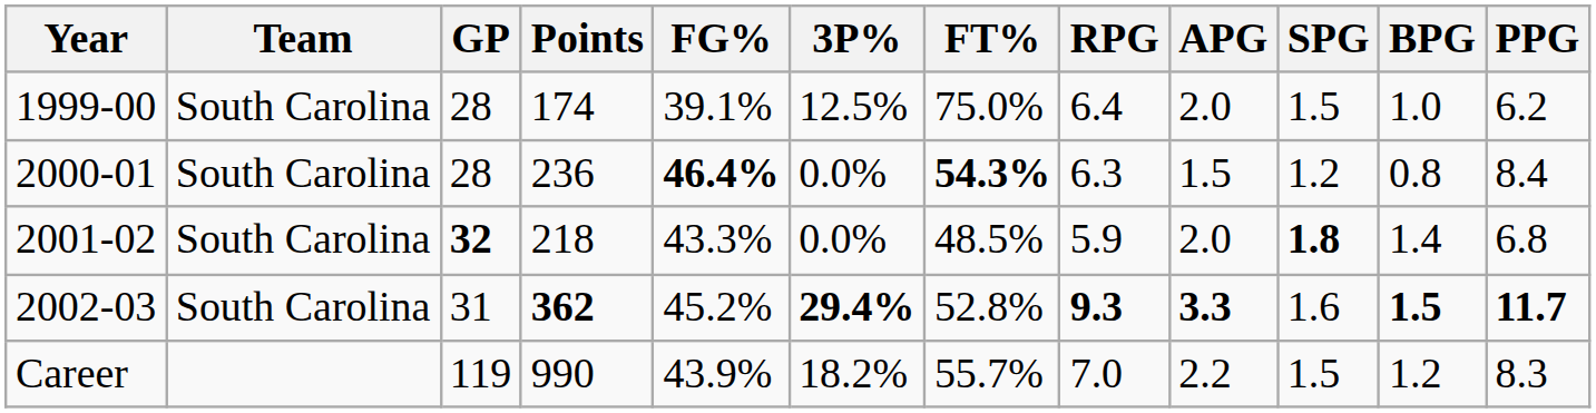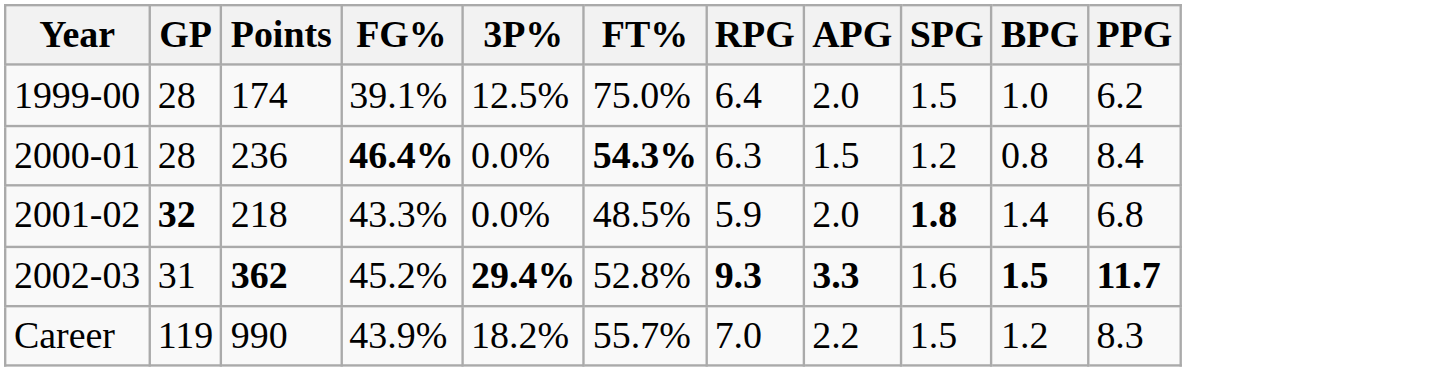- column: Team | South Carolina | South Carolina | South Carolina | South Carolina
